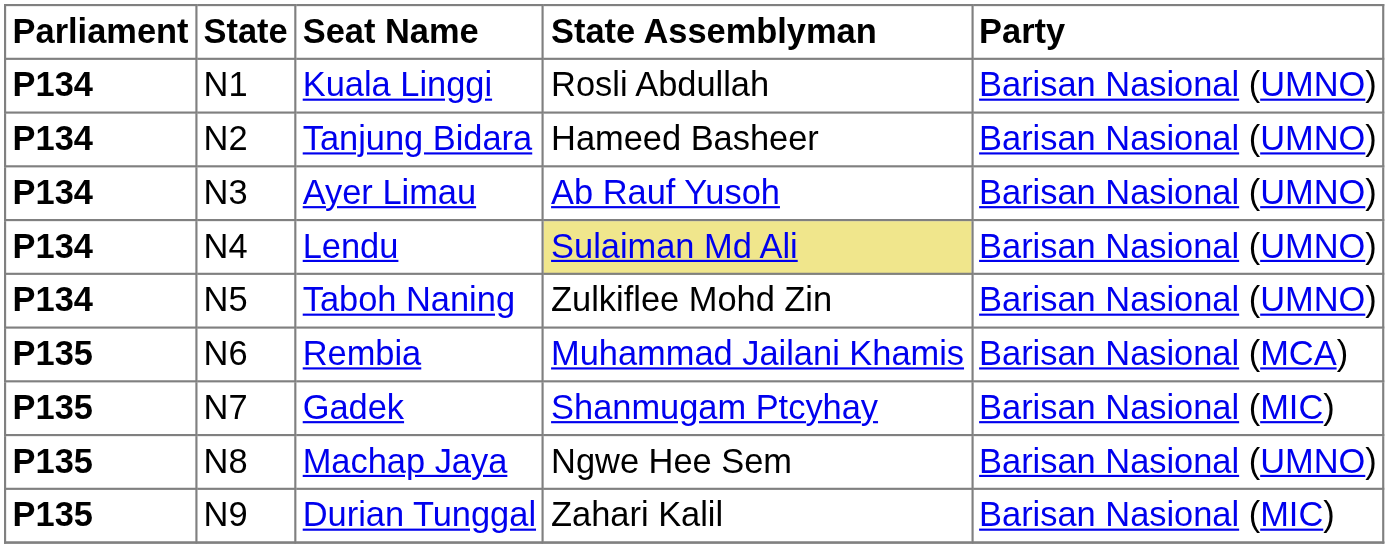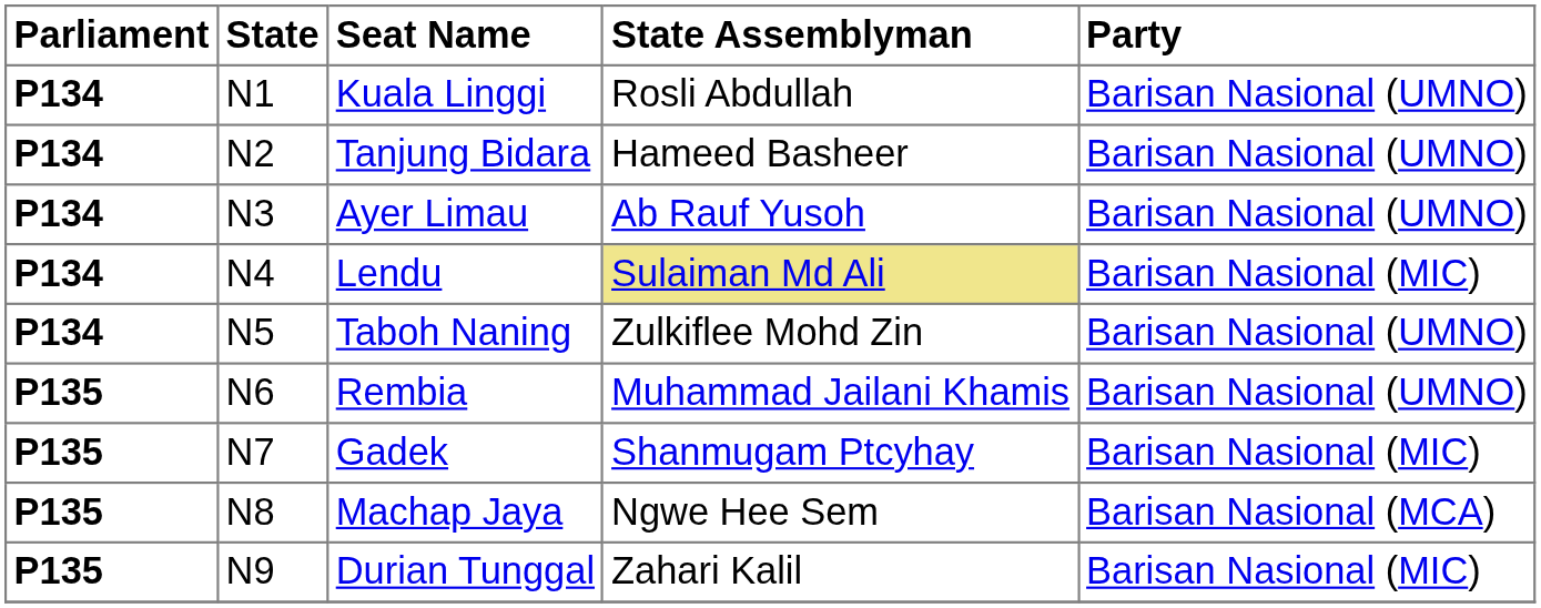Lendu | Party: Barisan Nasional (UMNO) -> Barisan Nasional (MIC)
Rembia | Party: Barisan Nasional (MCA) -> Barisan Nasional (UMNO)
Machap Jaya | Party: Barisan Nasional (UMNO) -> Barisan Nasional (MCA)
